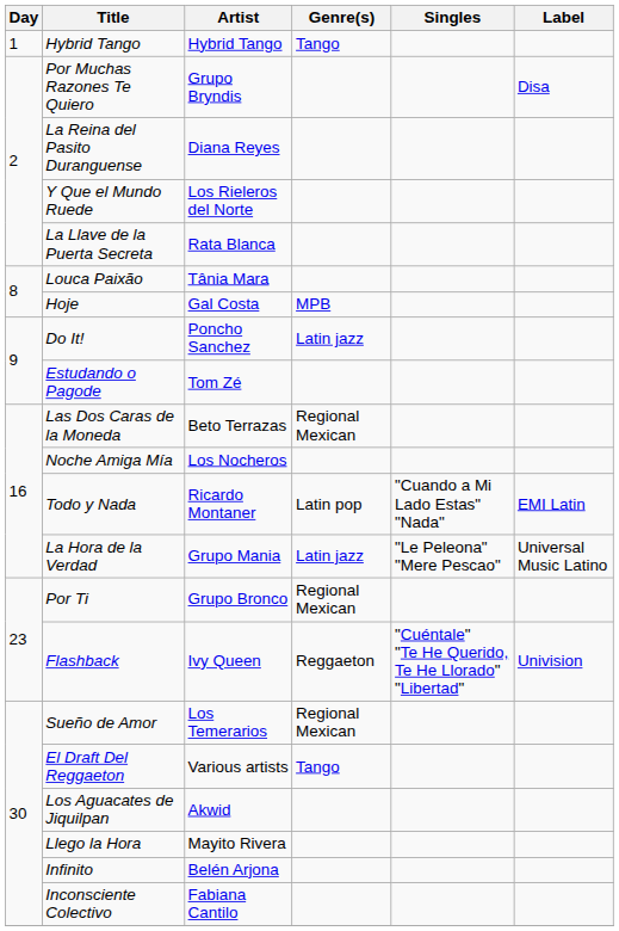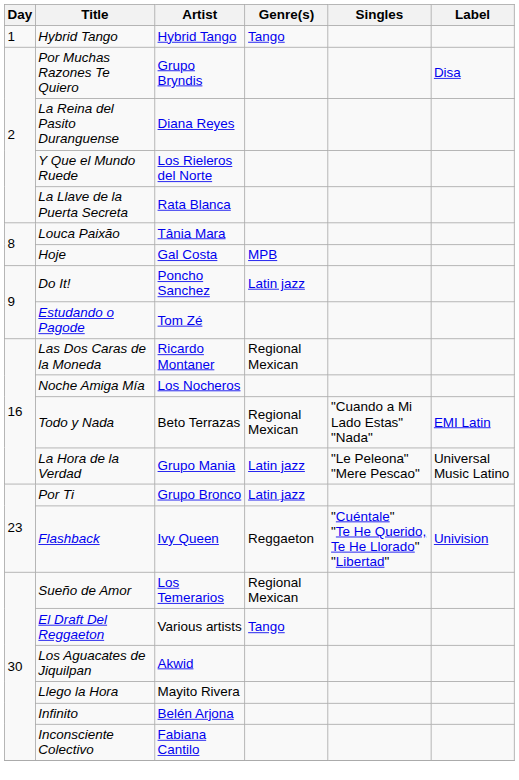Las Dos Caras de la Moneda | Artist: Beto Terrazas -> Ricardo Montaner
Todo y Nada | Artist: Ricardo Montaner -> Beto Terrazas
Todo y Nada | Genre(s): Latin pop -> Regional Mexican
Por Ti | Genre(s): Regional Mexican -> Latin jazz
